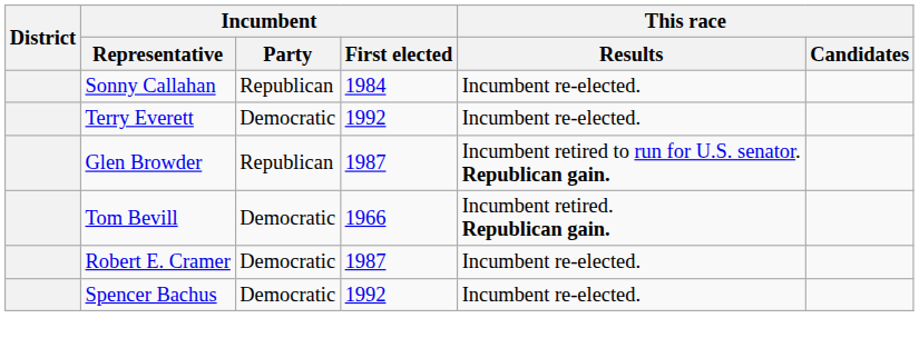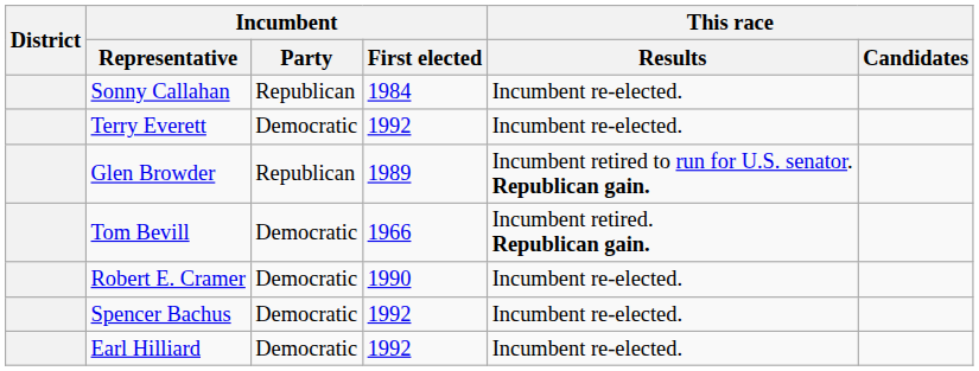Glen Browder | Incumbent / First elected: 1987 -> 1989
Robert E. Cramer | Incumbent / First elected: 1987 -> 1990
+ row: Earl Hilliard | Democratic | 1992 | Incumbent re-elected.
